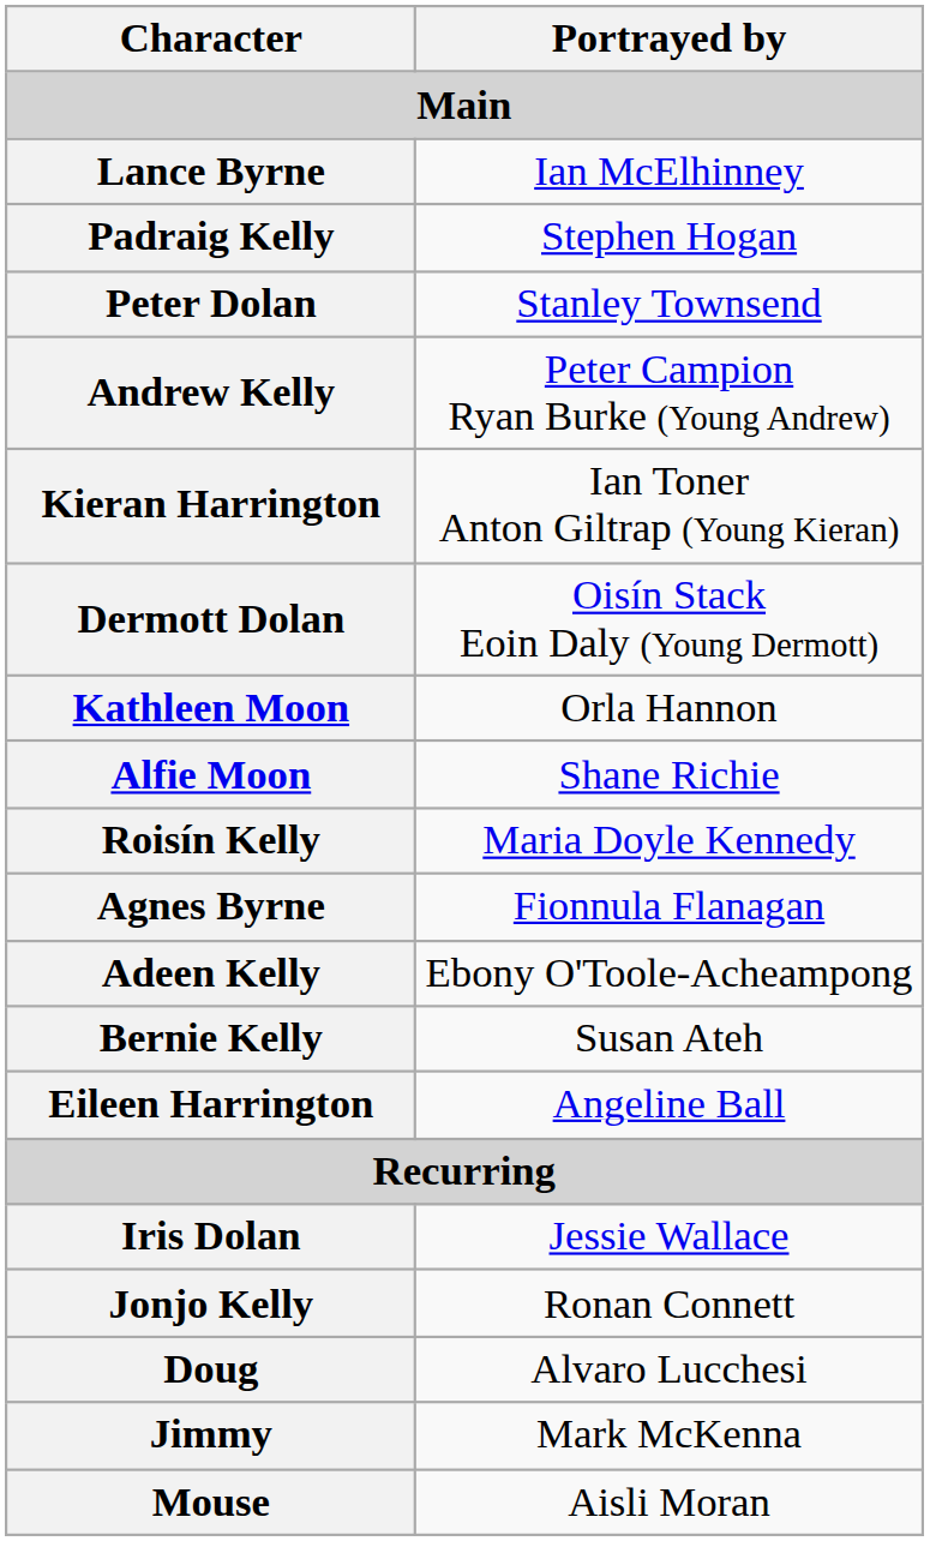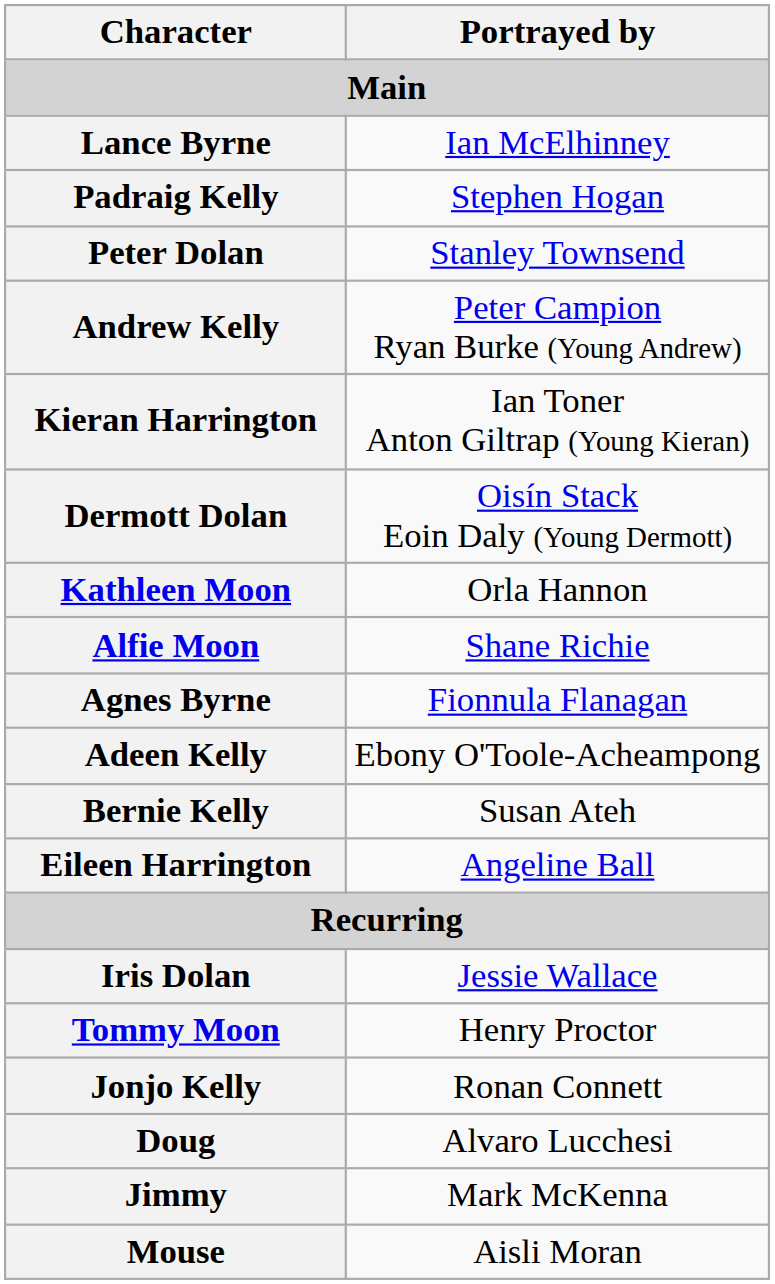- row: Roisín Kelly | Maria Doyle Kennedy
+ row: Tommy Moon | Henry Proctor
